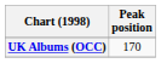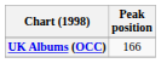UK Albums (OCC) | Peak position: 170 -> 166
